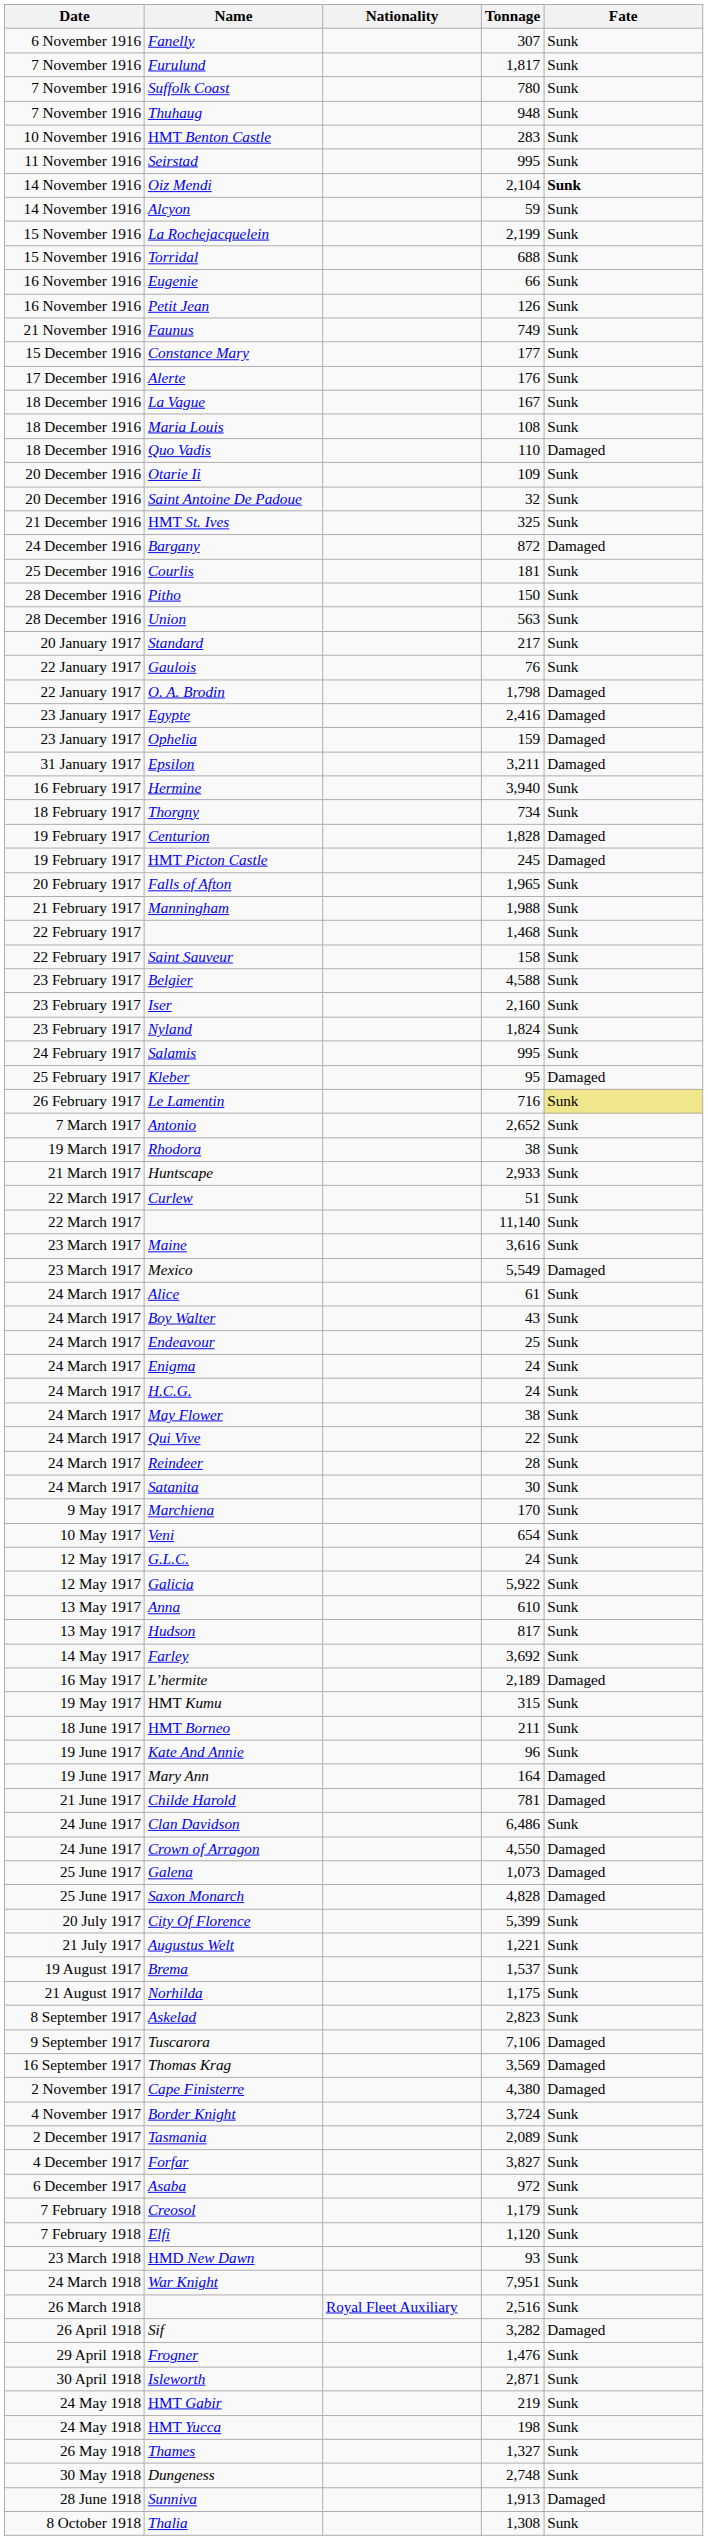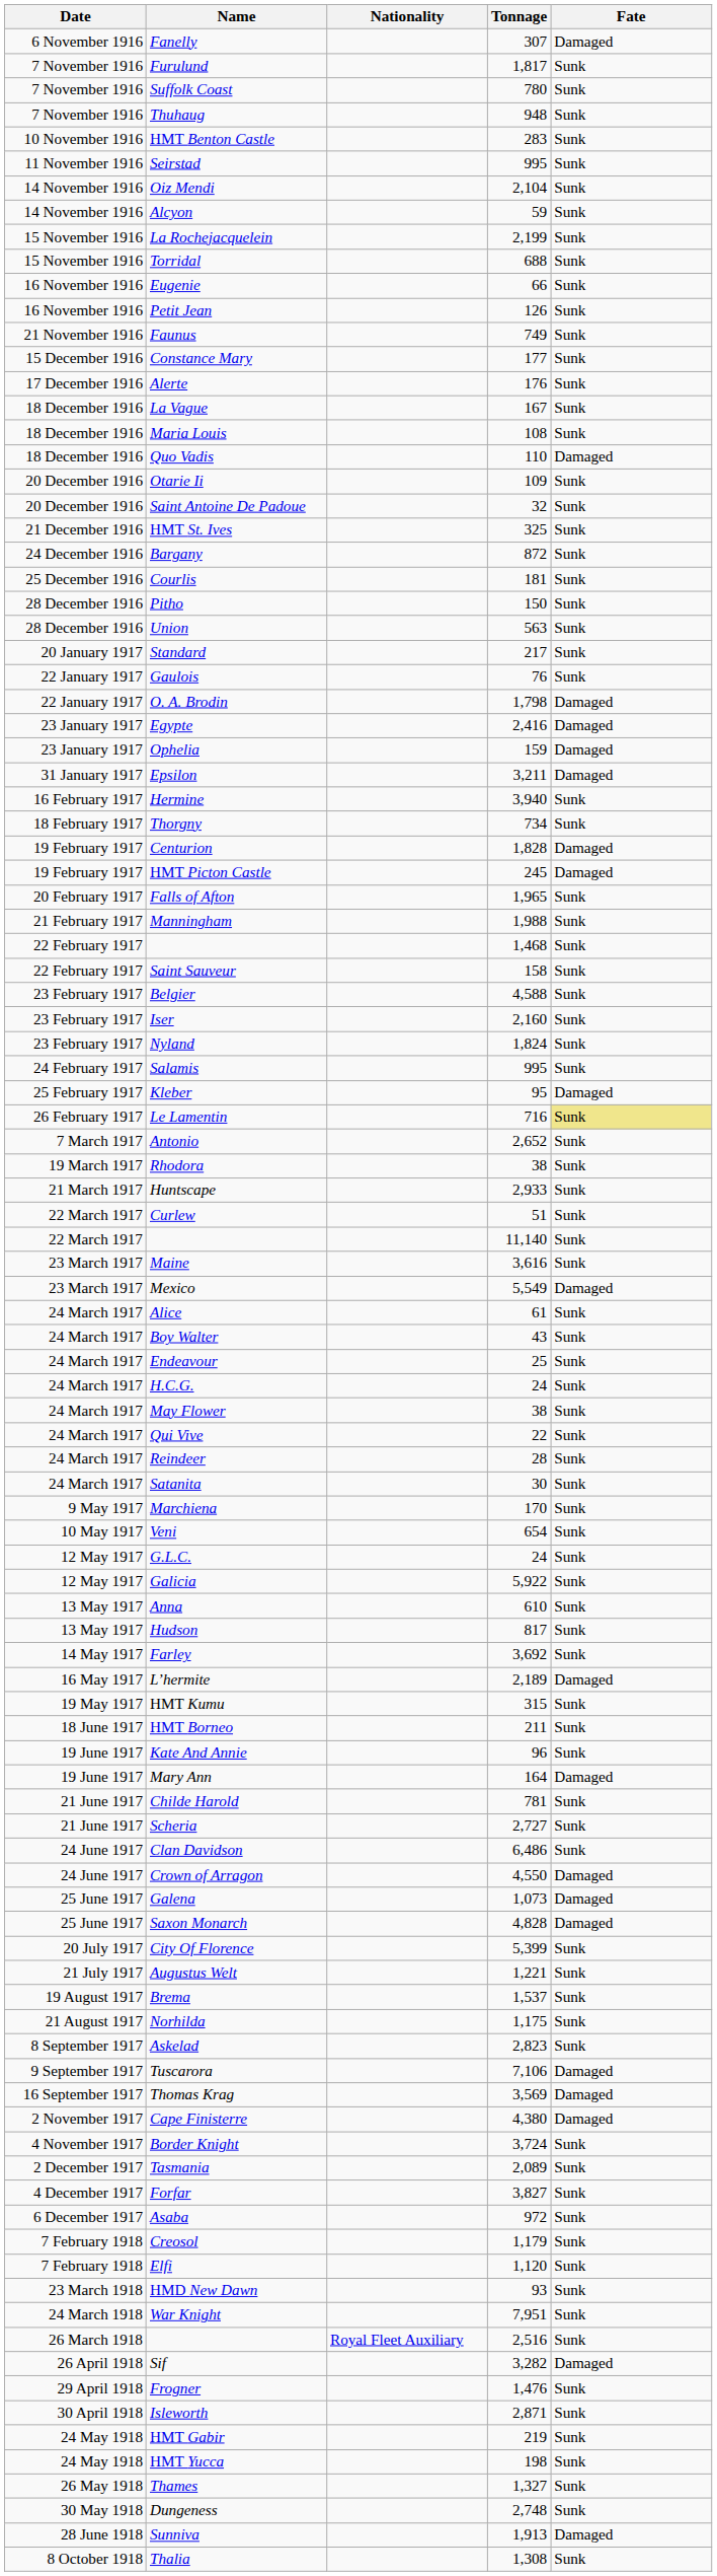Fanelly | Fate: Sunk -> Damaged
Oiz Mendi | Fate: bold -> normal
Bargany | Fate: Damaged -> Sunk
- row: 24 March 1917 | Enigma | 24 | Sunk
Childe Harold | Fate: Damaged -> Sunk
+ row: 21 June 1917 | Scheria | 2,727 | Sunk
